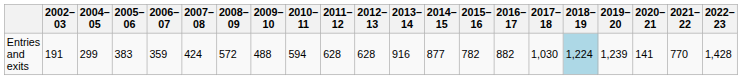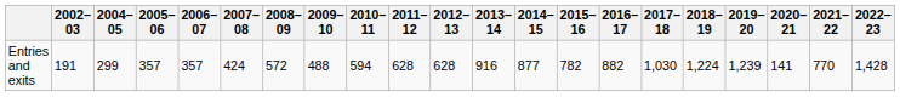Entries and exits | 2005–06: 383 -> 357
Entries and exits | 2006–07: 359 -> 357
Entries and exits | 2018–19: lightblue background -> no background
